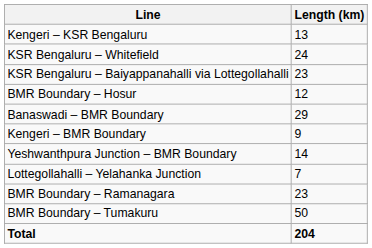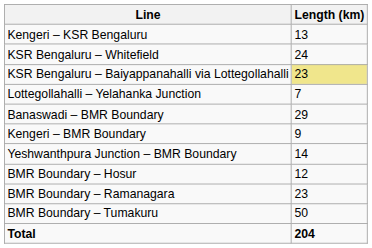KSR Bengaluru – Baiyappanahalli via Lottegollahalli | Length (km): no background -> khaki background
rows swapped: Lottegollahalli – Yelahanka Junction <-> BMR Boundary – Hosur
